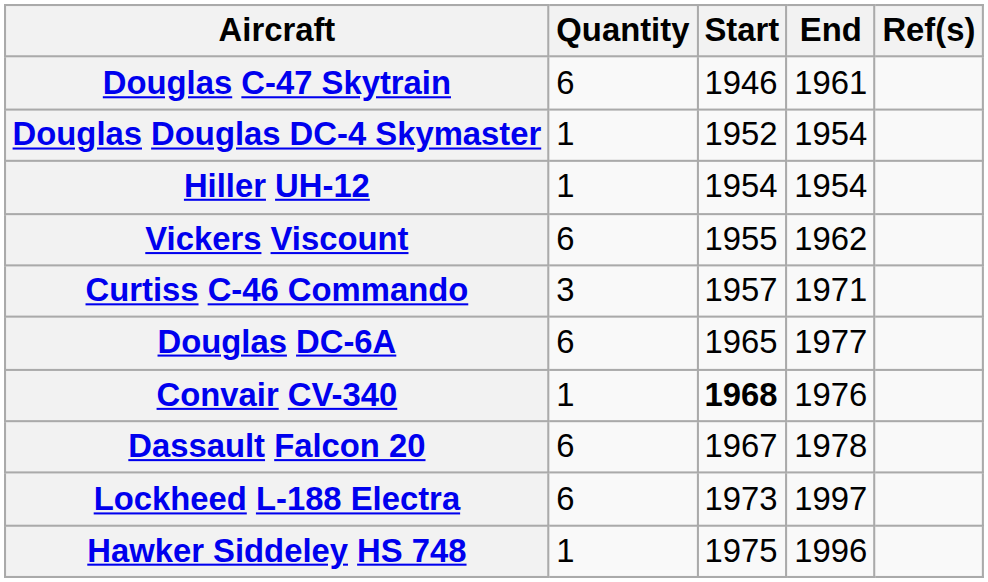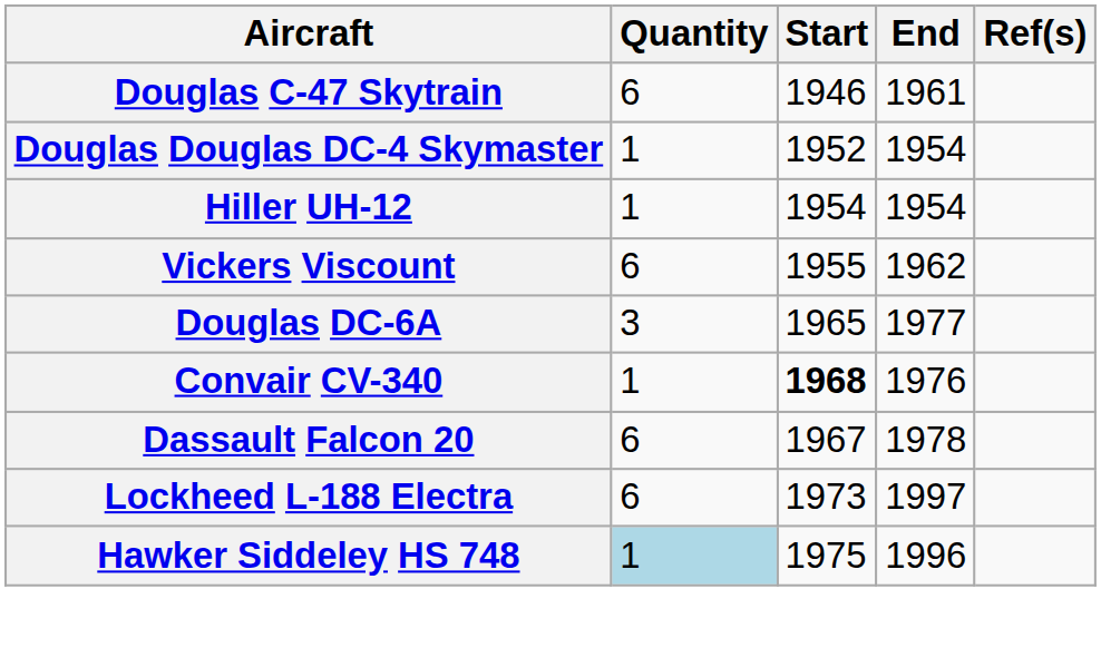- row: Curtiss C-46 Commando | 3 | 1957 | 1971
Douglas DC-6A | Quantity: 6 -> 3
Hawker Siddeley HS 748 | Quantity: no background -> lightblue background
